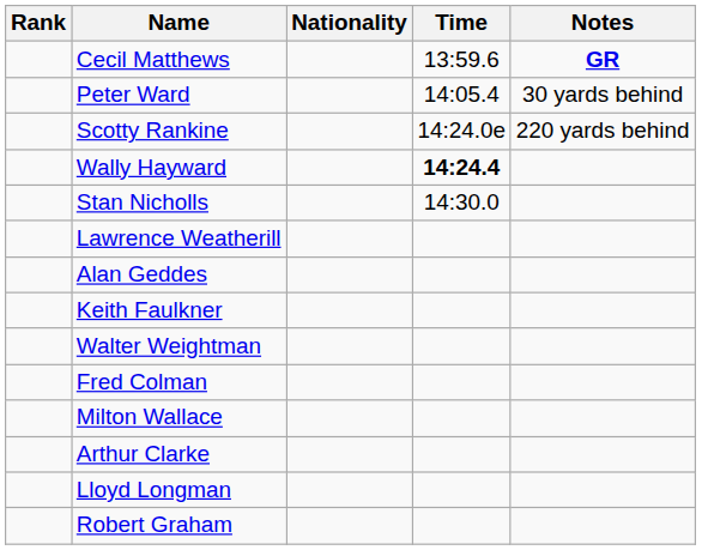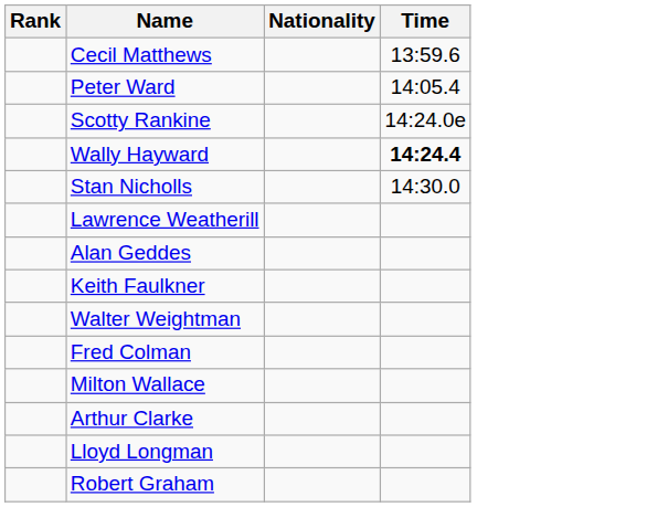- column: Notes | GR | 30 yards behind | 220 yards behind
